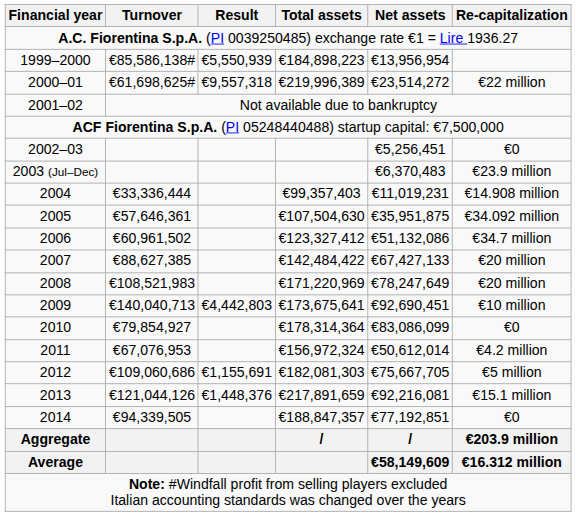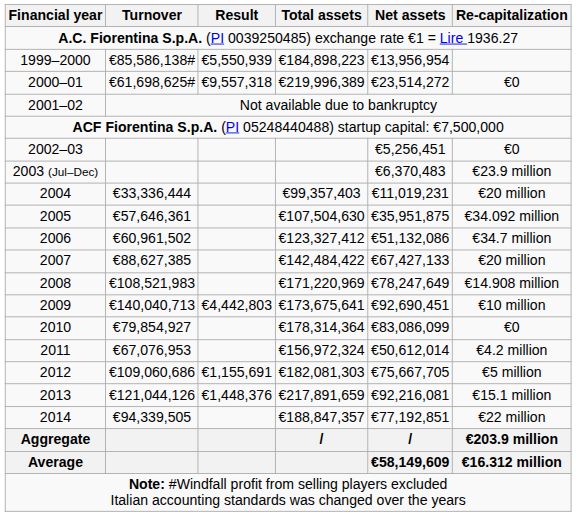2000–01 | Re-capitalization: €22 million -> €0
2004 | Re-capitalization: €14.908 million -> €20 million
2008 | Re-capitalization: €20 million -> €14.908 million
2014 | Re-capitalization: €0 -> €22 million
